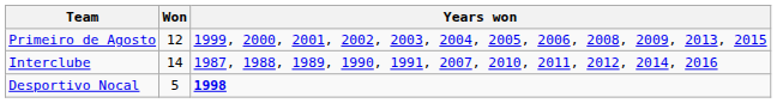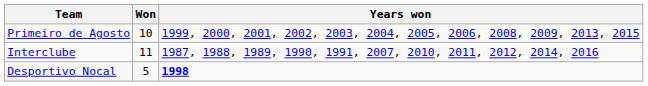Primeiro de Agosto | Won: 12 -> 10
Interclube | Won: 14 -> 11
